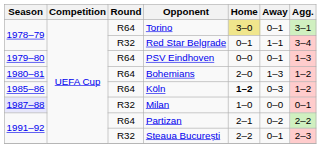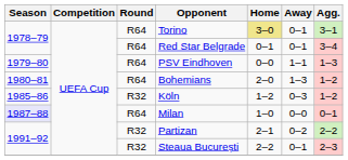Red Star Belgrade | Round: R32 -> R64
Red Star Belgrade | Away: 1–1 -> 0–1
PSV Eindhoven | Away: 0–1 -> 1–1
Köln | Round: R64 -> R32
Köln | Home: bold -> normal
Milan | Round: R32 -> R64
Partizan | Round: R64 -> R32
